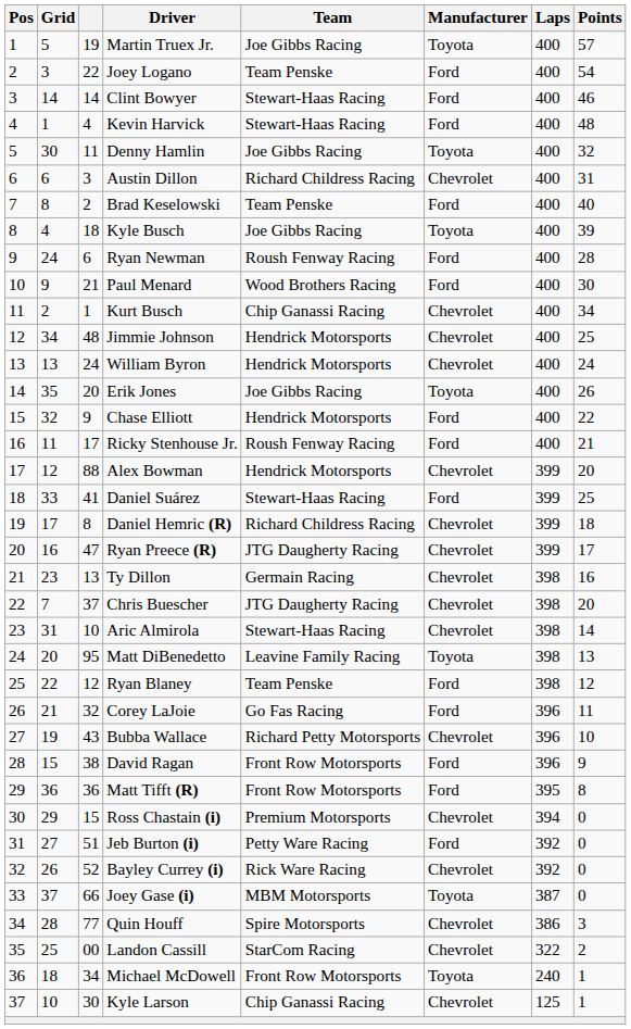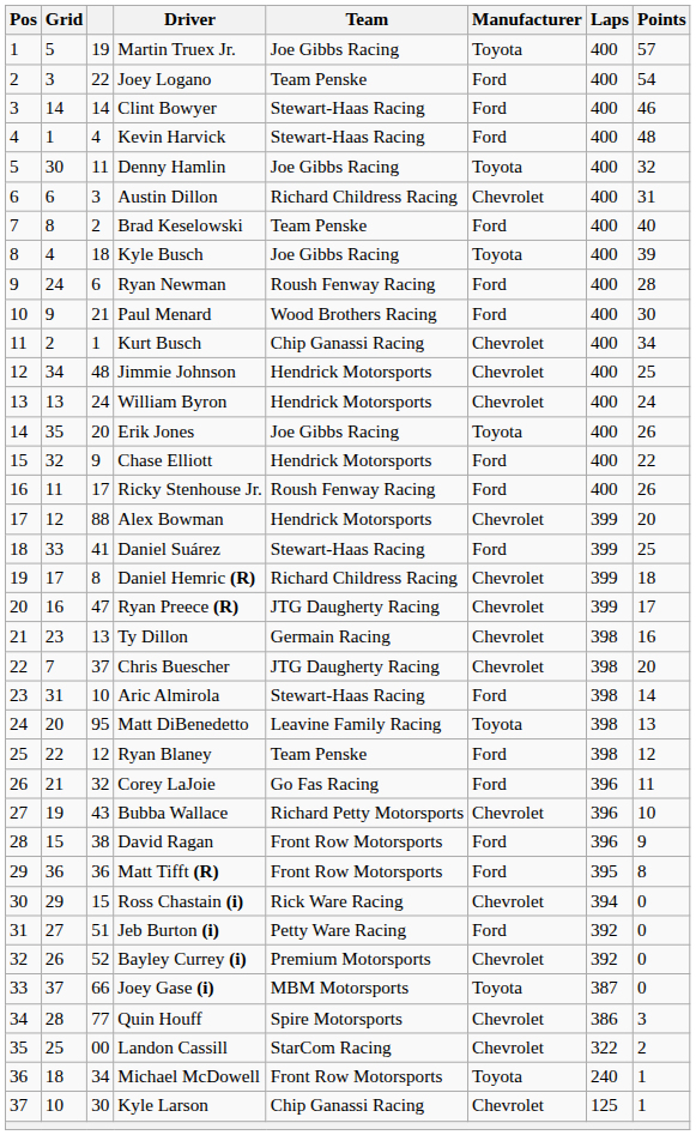Ricky Stenhouse Jr. | Points: 21 -> 26
Aric Almirola | Manufacturer: Chevrolet -> Ford
Ross Chastain (i) | Team: Premium Motorsports -> Rick Ware Racing
Bayley Currey (i) | Team: Rick Ware Racing -> Premium Motorsports
